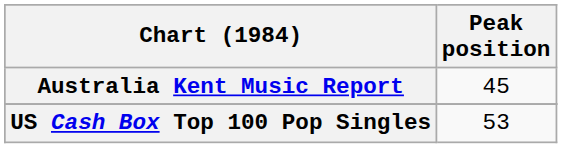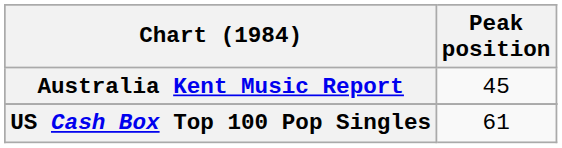US Cash Box Top 100 Pop Singles | Peak position: 53 -> 61
